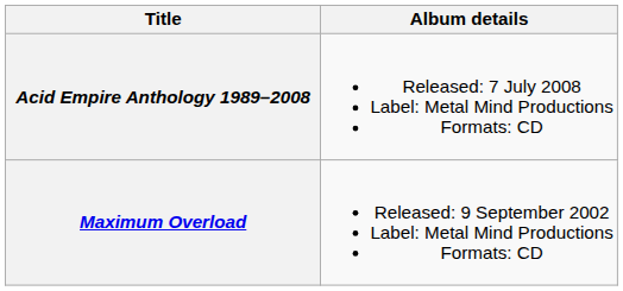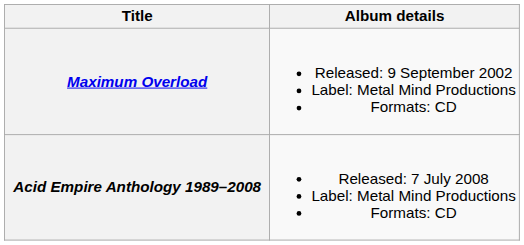rows swapped: Maximum Overload <-> Acid Empire Anthology 1989–2008
